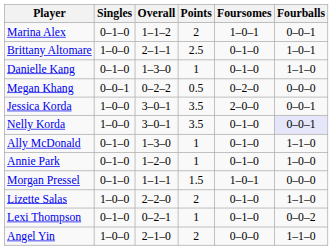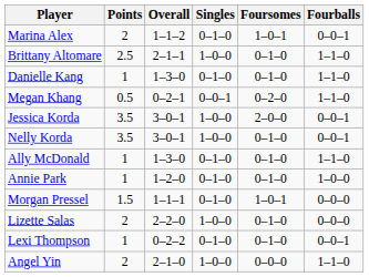columns swapped: Points <-> Singles
Brittany Altomare | Fourballs: 1–0–1 -> 1–1–0
Megan Khang | Overall: 0–2–2 -> 0–2–1
Megan Khang | Fourballs: 0–0–0 -> 1–1–0
Nelly Korda | Fourballs: lavender background -> no background
Lizette Salas | Fourballs: 1–1–0 -> 0–0–0
Lexi Thompson | Overall: 0–2–1 -> 0–2–2
Lexi Thompson | Fourballs: 0–0–2 -> 0–0–1
